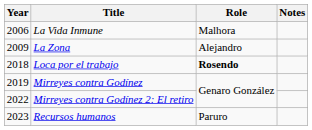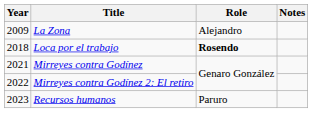- row: 2006 | La Vida Inmune | Malhora
Mirreyes contra Godínez | Year: 2019 -> 2021
